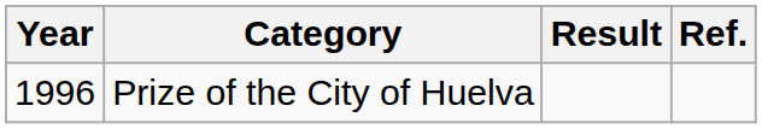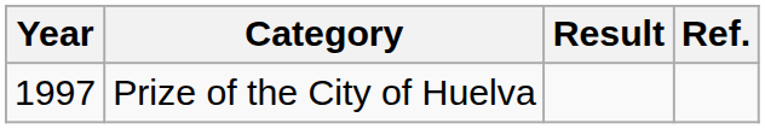Prize of the City of Huelva | Year: 1996 -> 1997
